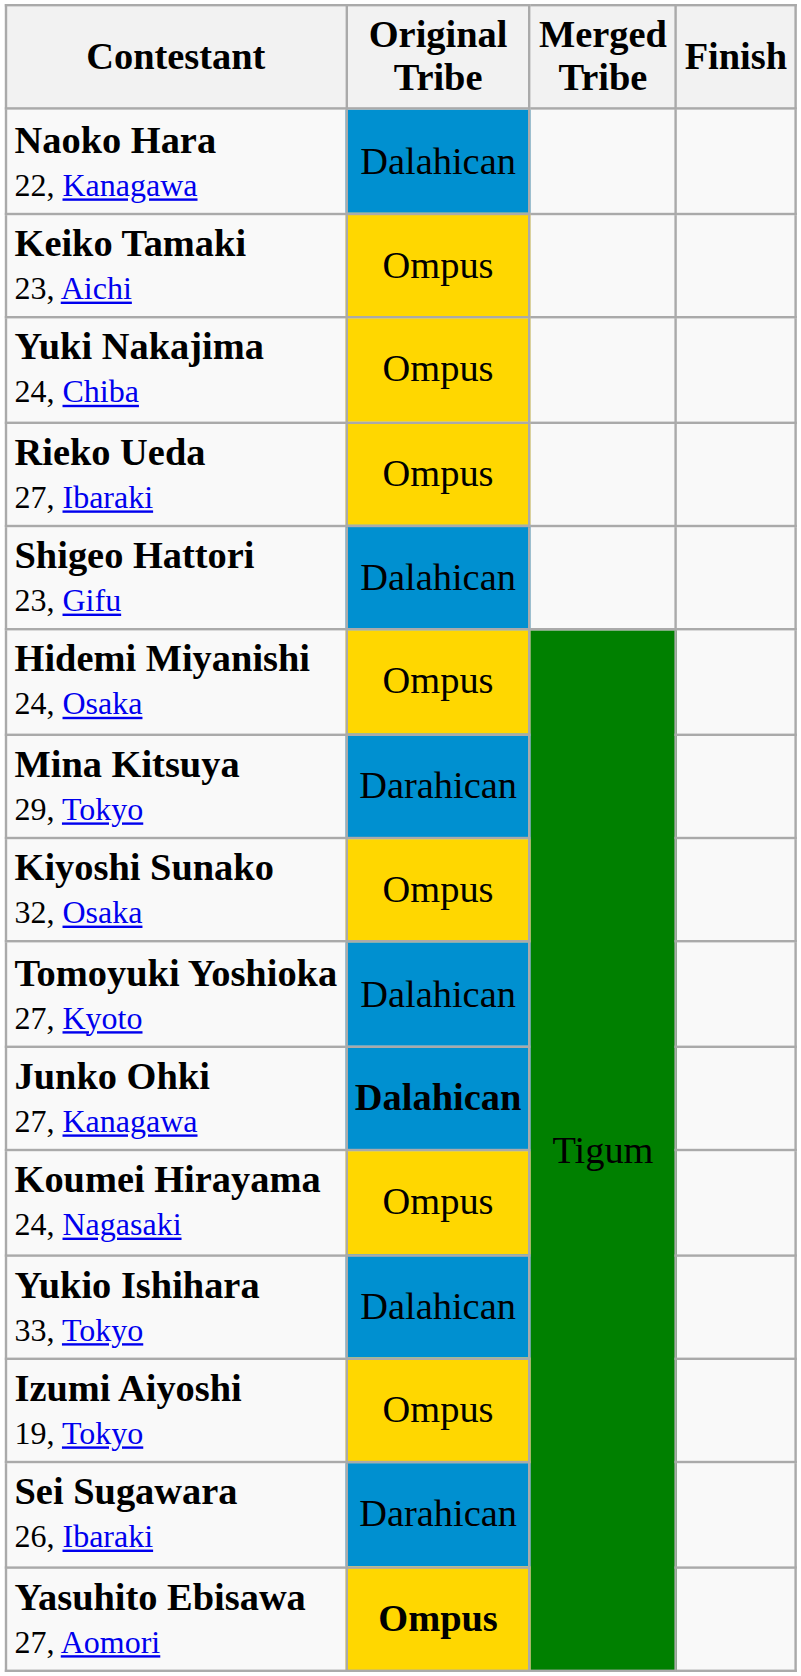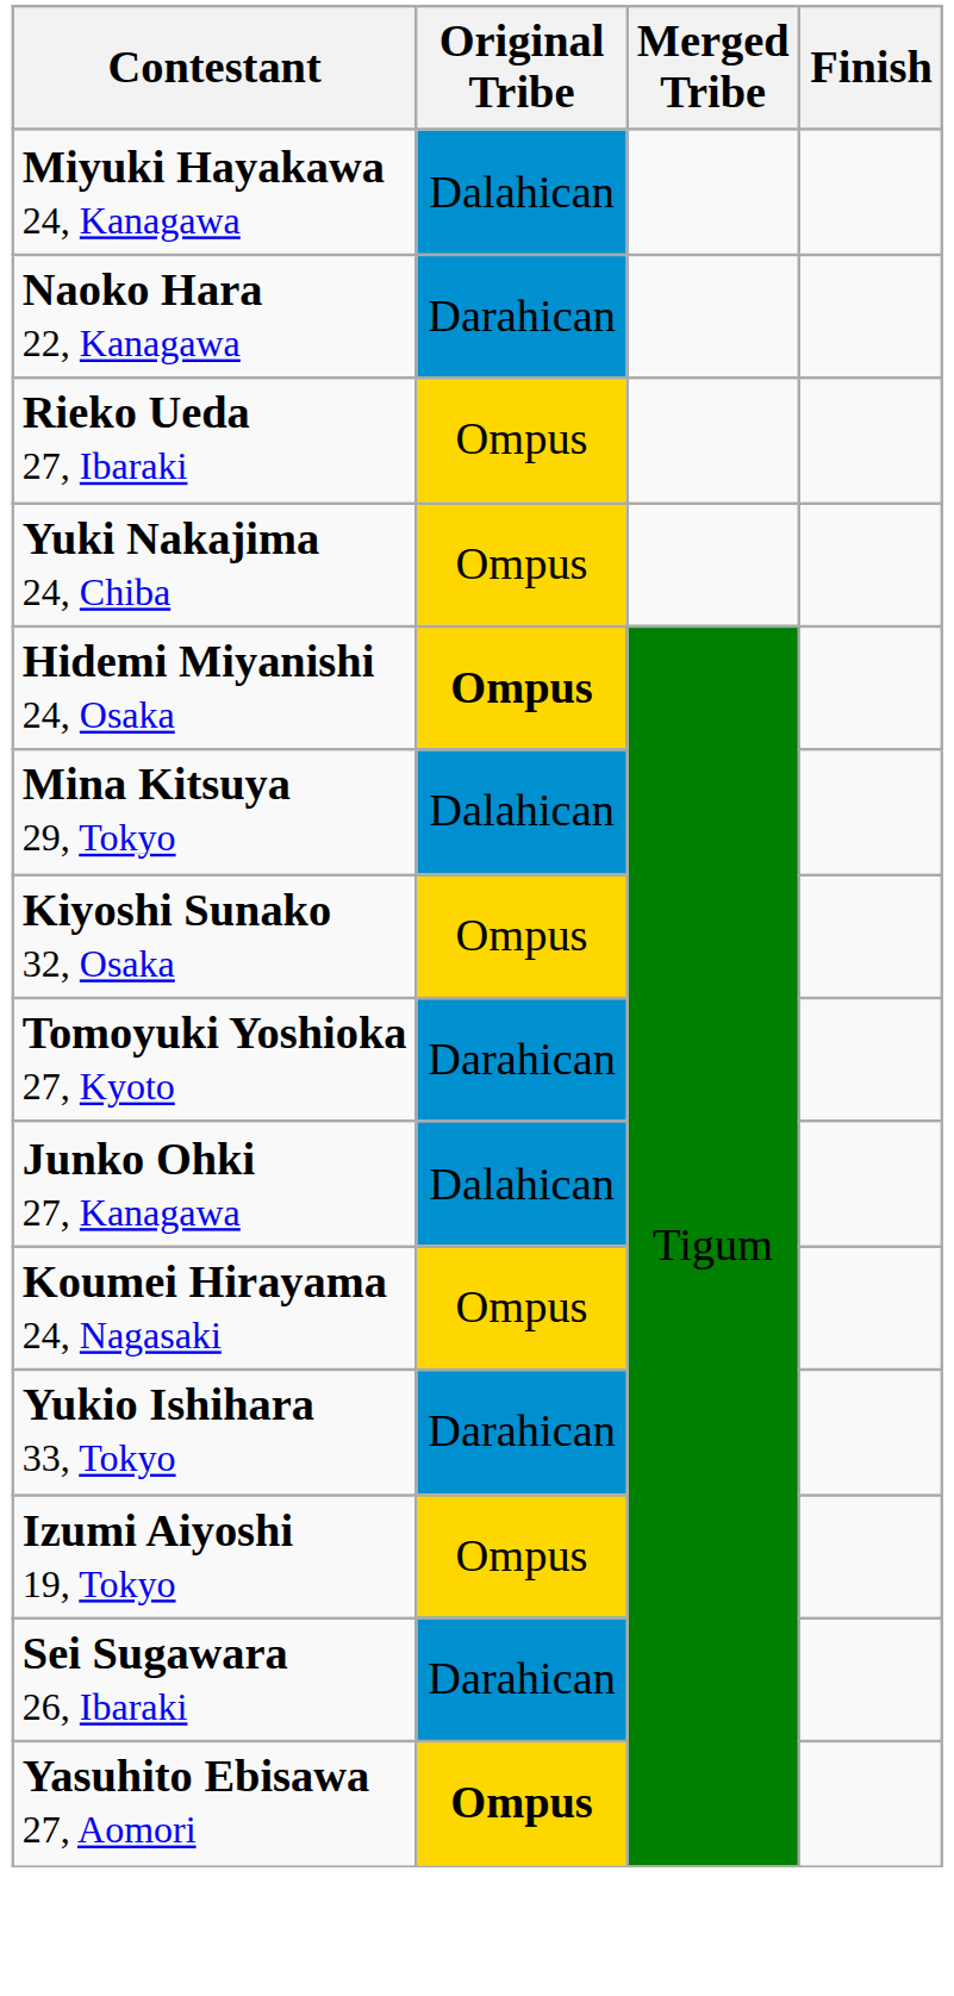+ row: Miyuki Hayakawa 24, Kanagawa | Dalahican
Naoko Hara 22, Kanagawa | Original Tribe: Dalahican -> Darahican
- row: Keiko Tamaki 23, Aichi | Ompus
rows swapped: Rieko Ueda 27, Ibaraki <-> Yuki Nakajima 24, Chiba
- row: Shigeo Hattori 23, Gifu | Dalahican
Hidemi Miyanishi 24, Osaka | Original Tribe: normal -> bold
Mina Kitsuya 29, Tokyo | Original Tribe: Darahican -> Dalahican
Tomoyuki Yoshioka 27, Kyoto | Original Tribe: Dalahican -> Darahican
Junko Ohki 27, Kanagawa | Original Tribe: bold -> normal
Yukio Ishihara 33, Tokyo | Original Tribe: Dalahican -> Darahican
